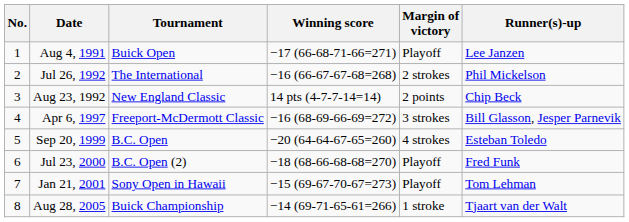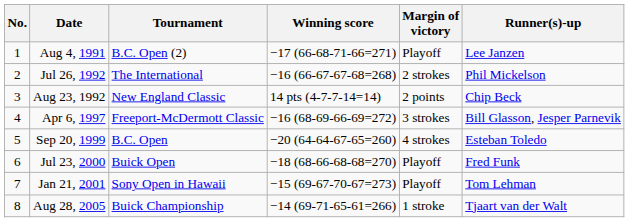Aug 4, 1991 | Tournament: Buick Open -> B.C. Open (2)
Jul 23, 2000 | Tournament: B.C. Open (2) -> Buick Open
